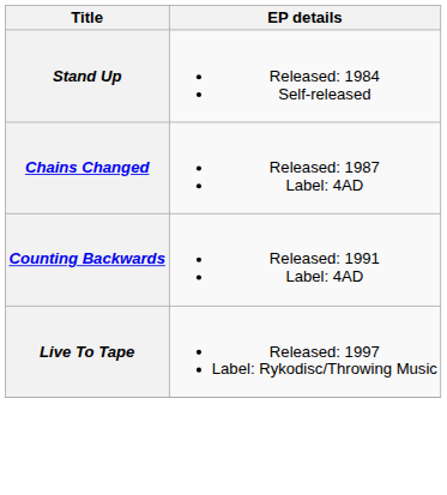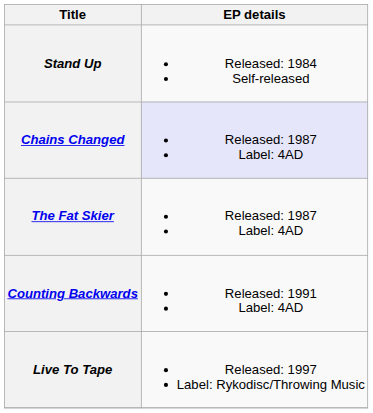Chains Changed | EP details: no background -> lavender background
+ row: The Fat Skier | Released: 1987 Label: 4AD
